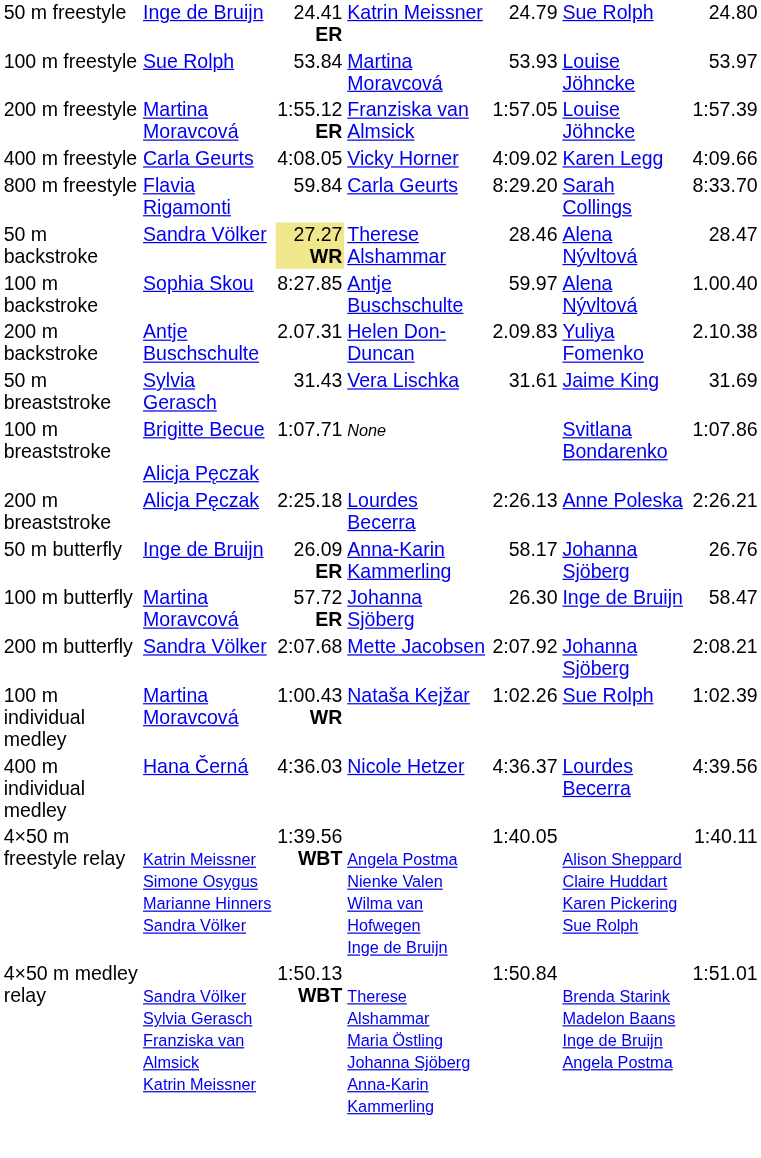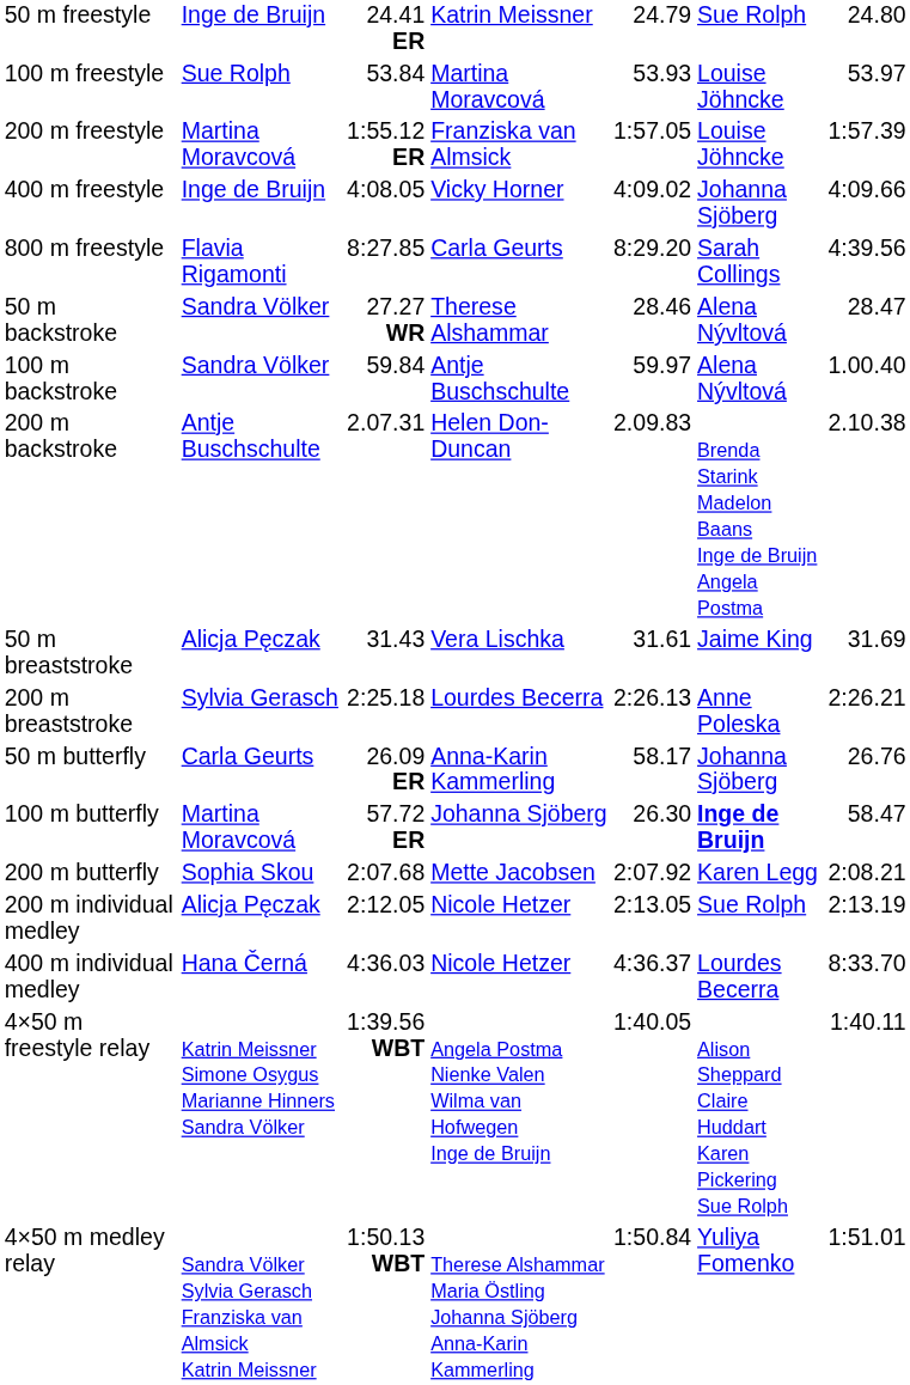400 m freestyle | column 2: Carla Geurts -> Inge de Bruijn
400 m freestyle | column 6: Karen Legg -> Johanna Sjöberg
800 m freestyle | column 3: 59.84 -> 8:27.85
800 m freestyle | column 7: 8:33.70 -> 4:39.56
50 m backstroke | column 3: khaki background -> no background
100 m backstroke | column 2: Sophia Skou -> Sandra Völker
100 m backstroke | column 3: 8:27.85 -> 59.84
200 m backstroke | column 6: Yuliya Fomenko -> Brenda Starink Madelon Baans Inge de Bruijn Angela Postma
50 m breaststroke | column 2: Sylvia Gerasch -> Alicja Pęczak
- row: 100 m breaststroke | Brigitte Becue Alicja Pęczak | 1:07.71 | None | Svitlana Bondarenko | 1:07.86
200 m breaststroke | column 2: Alicja Pęczak -> Sylvia Gerasch
50 m butterfly | column 2: Inge de Bruijn -> Carla Geurts
100 m butterfly | column 6: normal -> bold
200 m butterfly | column 2: Sandra Völker -> Sophia Skou
200 m butterfly | column 6: Johanna Sjöberg -> Karen Legg
- row: 100 m individual medley | Martina Moravcová | 1:00.43 WR | Nataša Kejžar | 1:02.26 | Sue Rolph | 1:02.39
+ row: 200 m individual medley | Alicja Pęczak | 2:12.05 | Nicole Hetzer | 2:13.05 | Sue Rolph | 2:13.19
400 m individual medley | column 7: 4:39.56 -> 8:33.70
4×50 m medley relay | column 6: Brenda Starink Madelon Baans Inge de Bruijn Angela Postma -> Yuliya Fomenko
